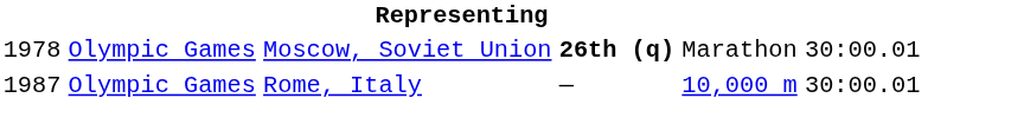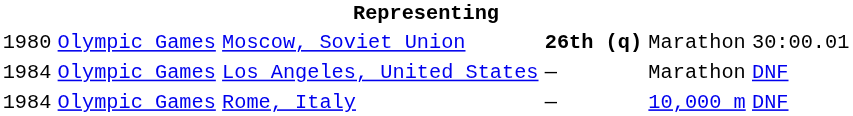Moscow, Soviet Union | column 1: 1978 -> 1980
+ row: 1984 | Olympic Games | Los Angeles, United States | — | Marathon | DNF
Rome, Italy | column 1: 1987 -> 1984
Rome, Italy | column 6: 30:00.01 -> DNF
